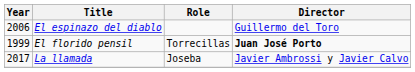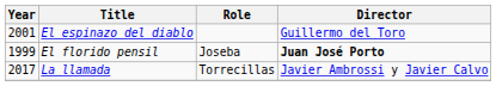El espinazo del diablo | Year: 2006 -> 2001
El florido pensil | Role: Torrecillas -> Joseba
La llamada | Role: Joseba -> Torrecillas
